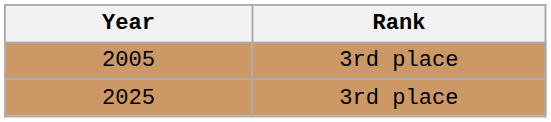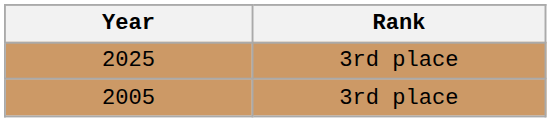rows swapped: 2005 <-> 2025
